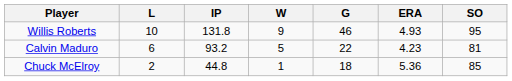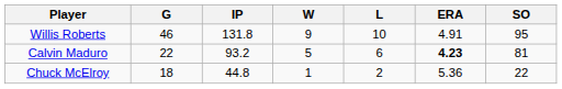columns swapped: G <-> L
Willis Roberts | ERA: 4.93 -> 4.91
Calvin Maduro | ERA: normal -> bold
Chuck McElroy | SO: 85 -> 22
